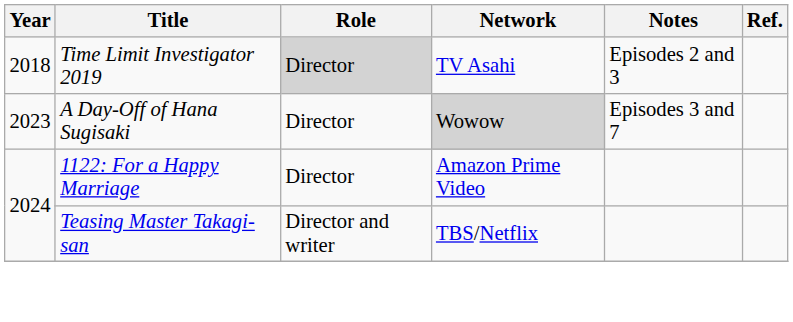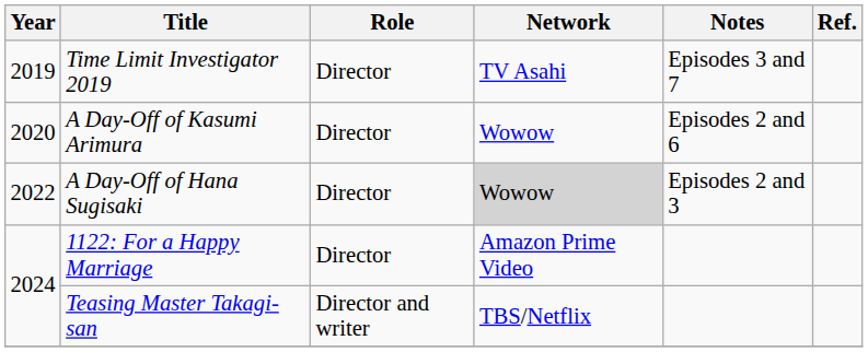Time Limit Investigator 2019 | Year: 2018 -> 2019
Time Limit Investigator 2019 | Role: lightgrey background -> no background
Time Limit Investigator 2019 | Notes: Episodes 2 and 3 -> Episodes 3 and 7
+ row: 2020 | A Day-Off of Kasumi Arimura | Director | Wowow | Episodes 2 and 6
A Day-Off of Hana Sugisaki | Year: 2023 -> 2022
A Day-Off of Hana Sugisaki | Notes: Episodes 3 and 7 -> Episodes 2 and 3
